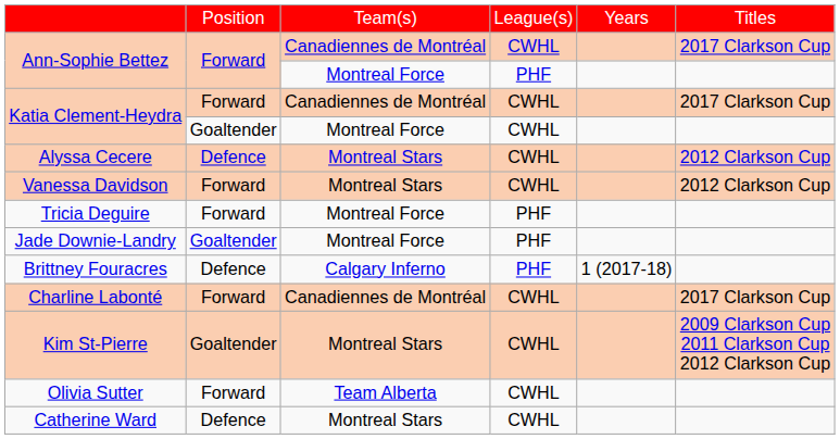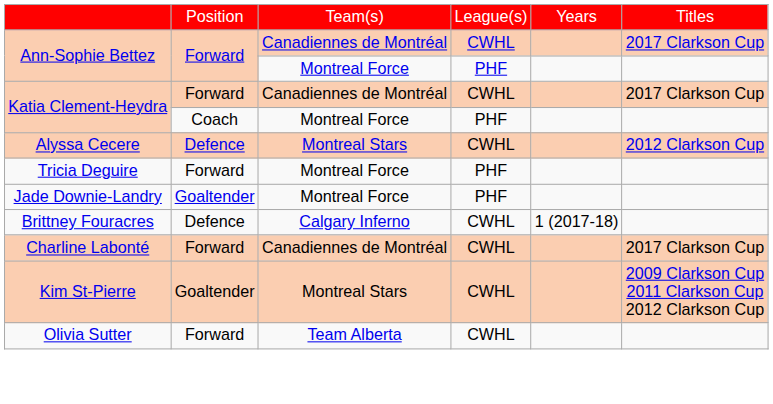Katia Clement-Heydra / Montreal Force | column 2: Goaltender -> Coach
Katia Clement-Heydra / Montreal Force | column 4: CWHL -> PHF
- row: Vanessa Davidson | Forward | Montreal Stars | CWHL | 2012 Clarkson Cup
Brittney Fouracres | column 4: PHF -> CWHL
- row: Catherine Ward | Defence | Montreal Stars | CWHL
